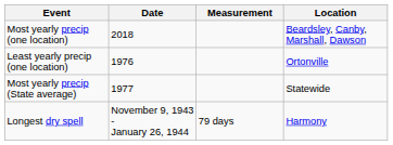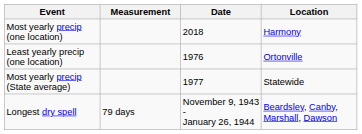columns swapped: Measurement <-> Date
Most yearly precip (one location) | Location: Beardsley, Canby, Marshall, Dawson -> Harmony
Longest dry spell | Location: Harmony -> Beardsley, Canby, Marshall, Dawson
